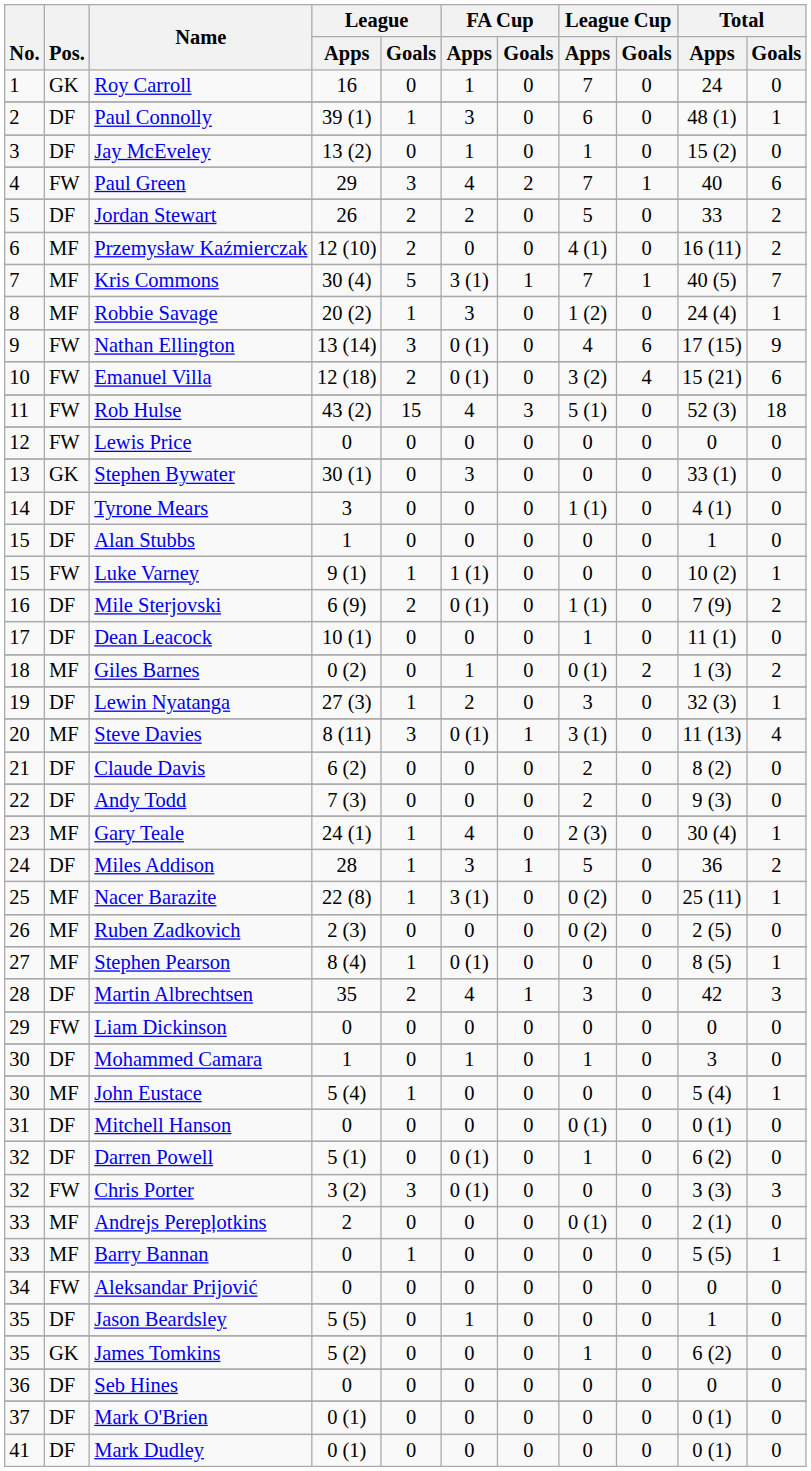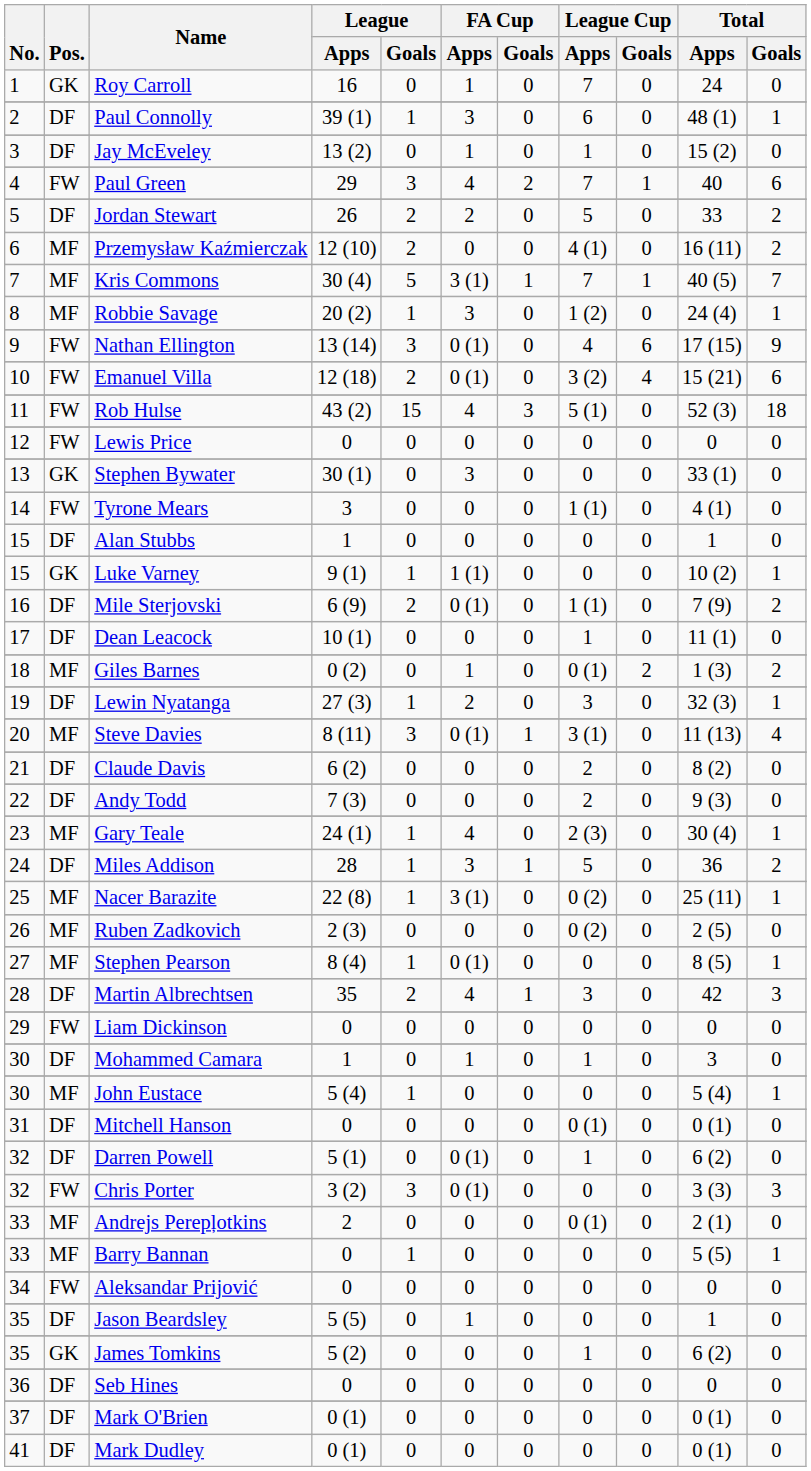Tyrone Mears | Pos.: DF -> FW
Luke Varney | Pos.: FW -> GK
